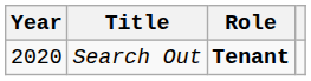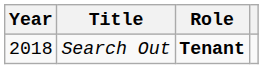Search Out | Year: 2020 -> 2018
